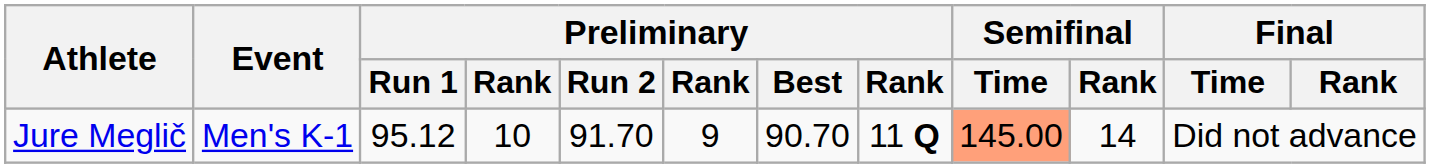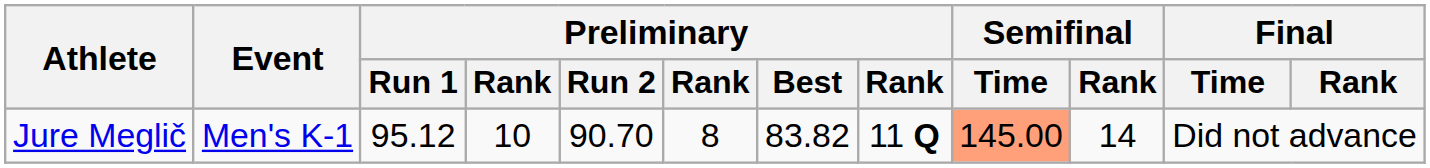Jure Meglič | Preliminary / Run 2: 91.70 -> 90.70
Jure Meglič | column 6: 9 -> 8
Jure Meglič | Preliminary / Best: 90.70 -> 83.82
